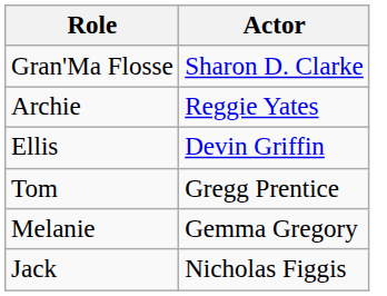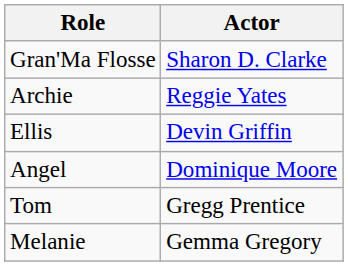+ row: Angel | Dominique Moore
- row: Jack | Nicholas Figgis
